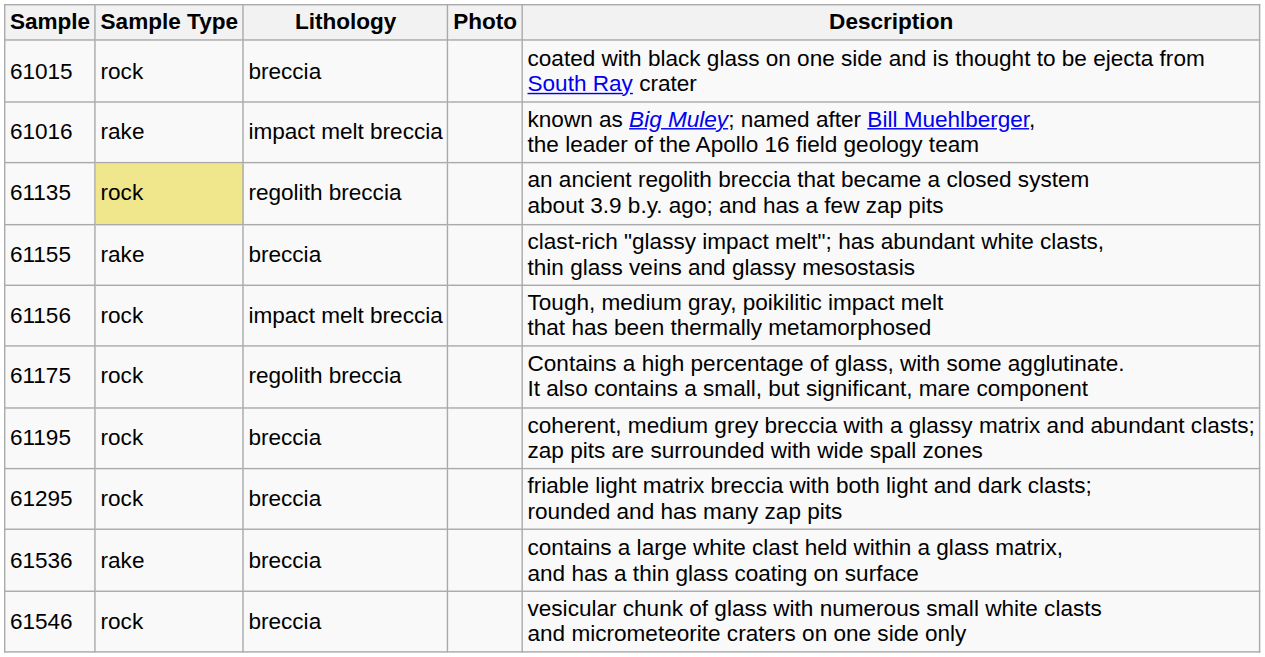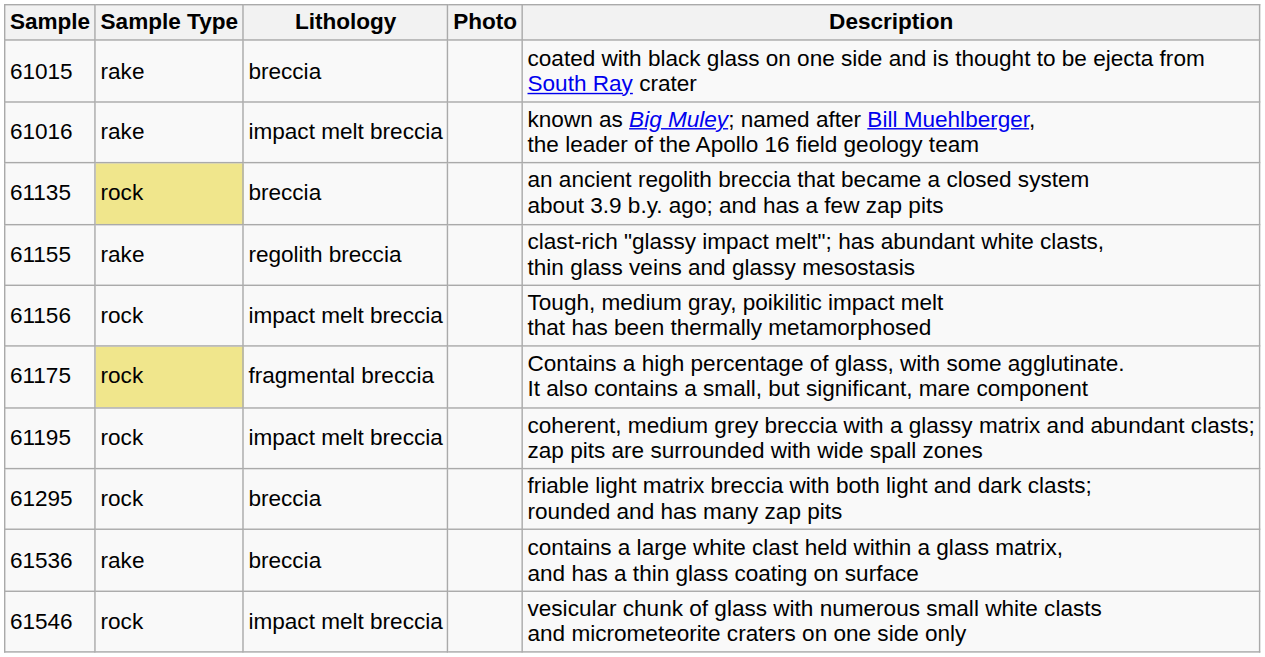61015 | Sample Type: rock -> rake
61135 | Lithology: regolith breccia -> breccia
61155 | Lithology: breccia -> regolith breccia
61175 | Sample Type: no background -> khaki background
61175 | Lithology: regolith breccia -> fragmental breccia
61195 | Lithology: breccia -> impact melt breccia
61546 | Lithology: breccia -> impact melt breccia
